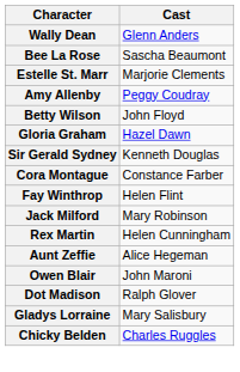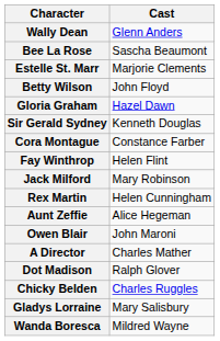- row: Amy Allenby | Peggy Coudray
+ row: A Director | Charles Mather
rows swapped: Chicky Belden <-> Gladys Lorraine
+ row: Wanda Boresca | Mildred Wayne
